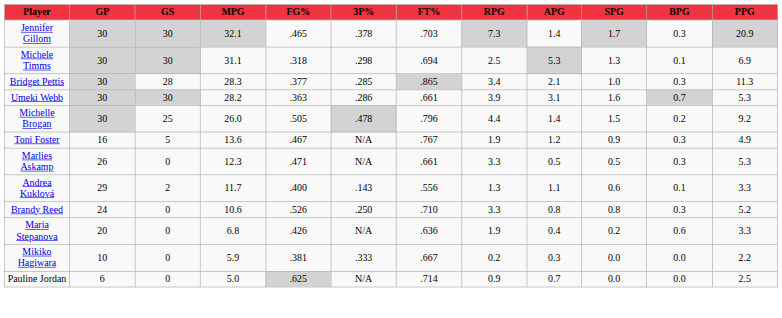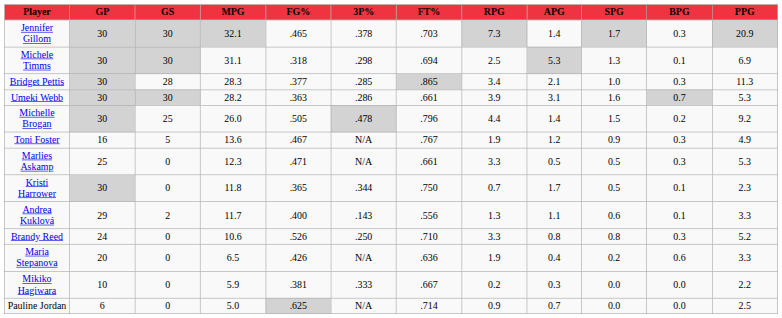Marlies Askamp | GP: 26 -> 25
+ row: Kristi Harrower | 30 | 0 | 11.8 | .365 | .344 | .750 | 0.7 | 1.7 | 0.5 | 0.1 | 2.3
Maria Stepanova | MPG: 6.8 -> 6.5
